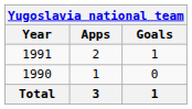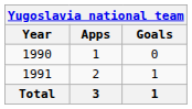rows swapped: 1990 <-> 1991
